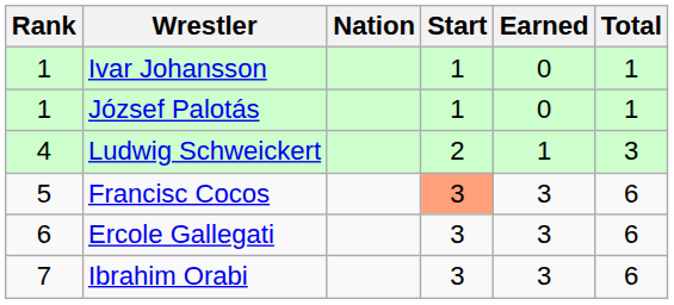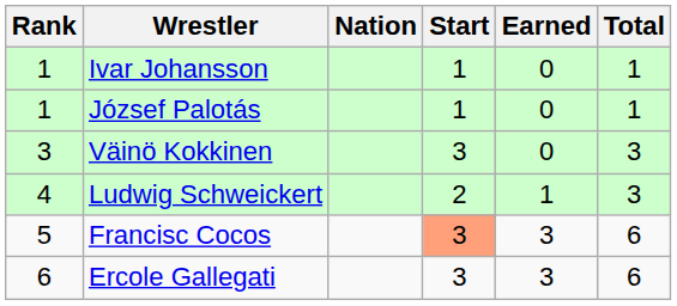+ row: 3 | Väinö Kokkinen | 3 | 0 | 3
- row: 7 | Ibrahim Orabi | 3 | 3 | 6
